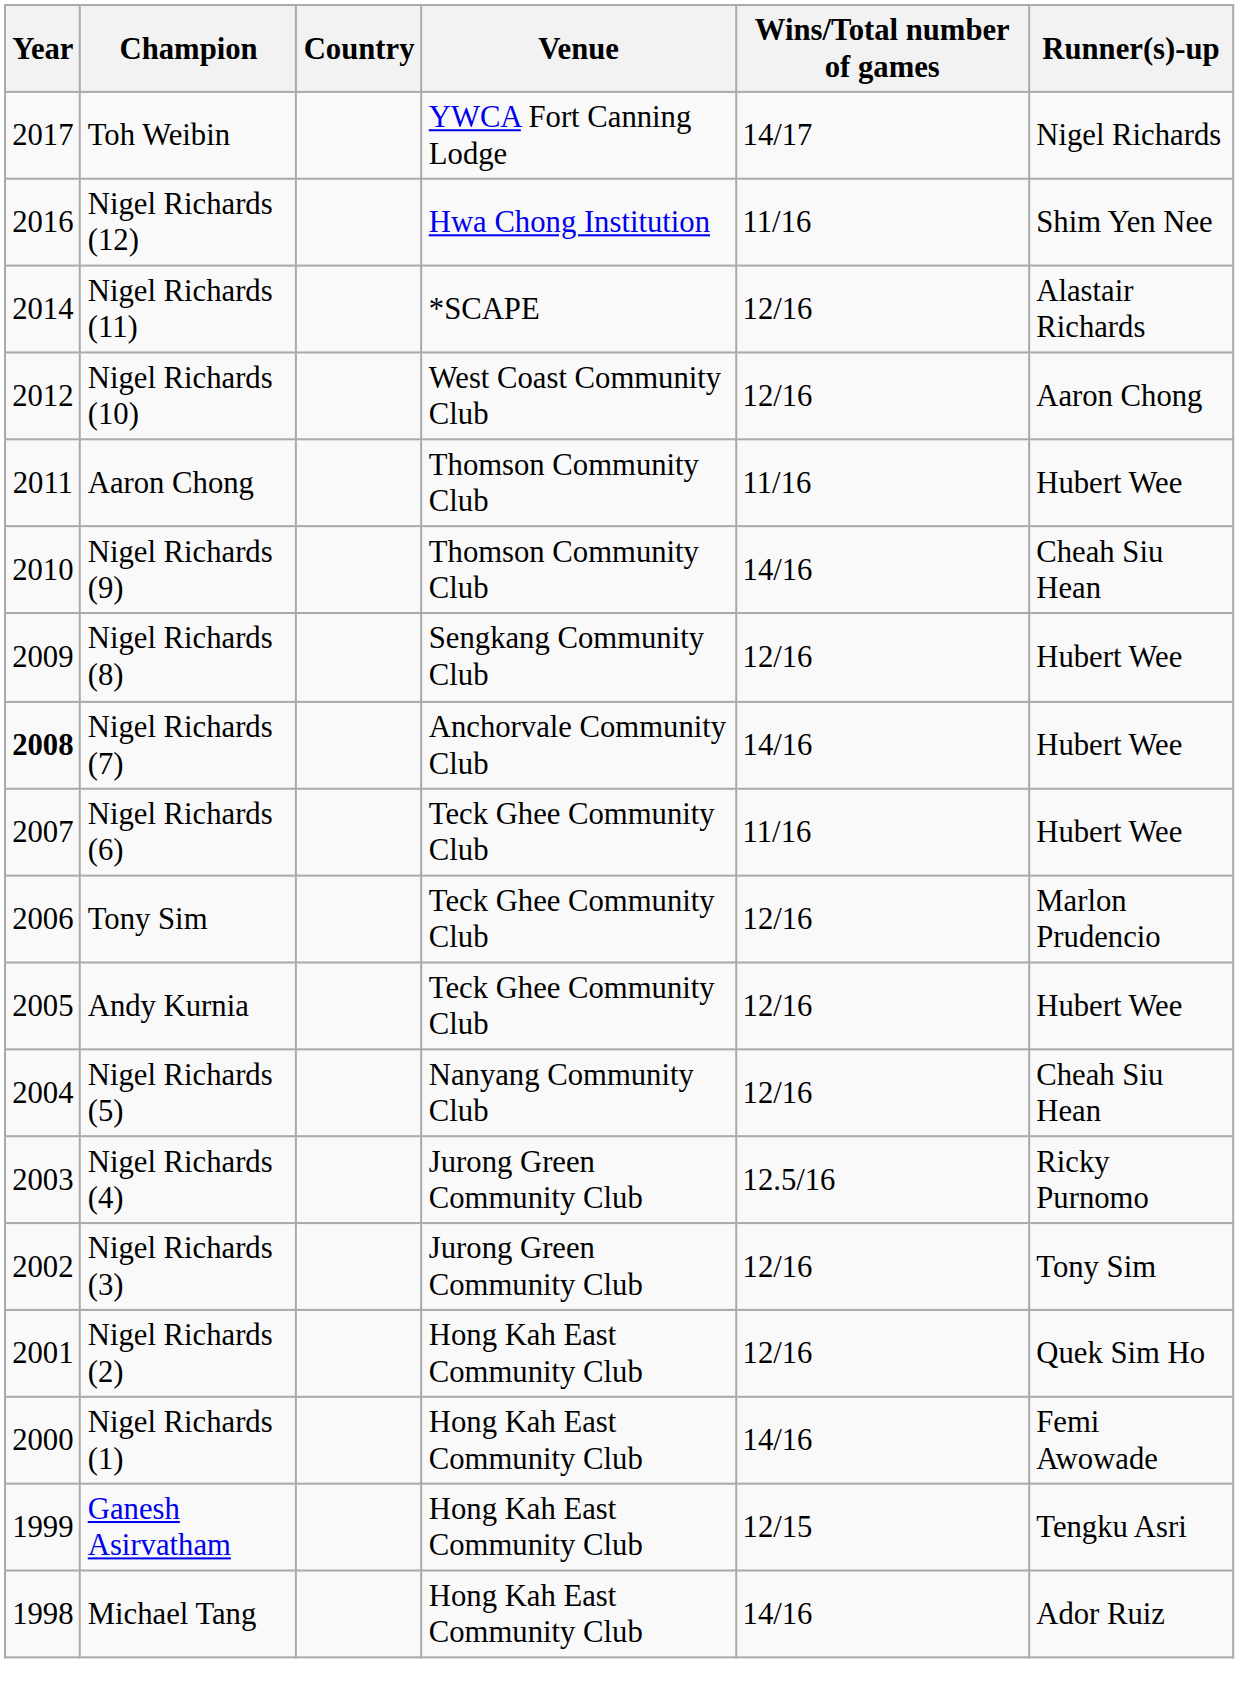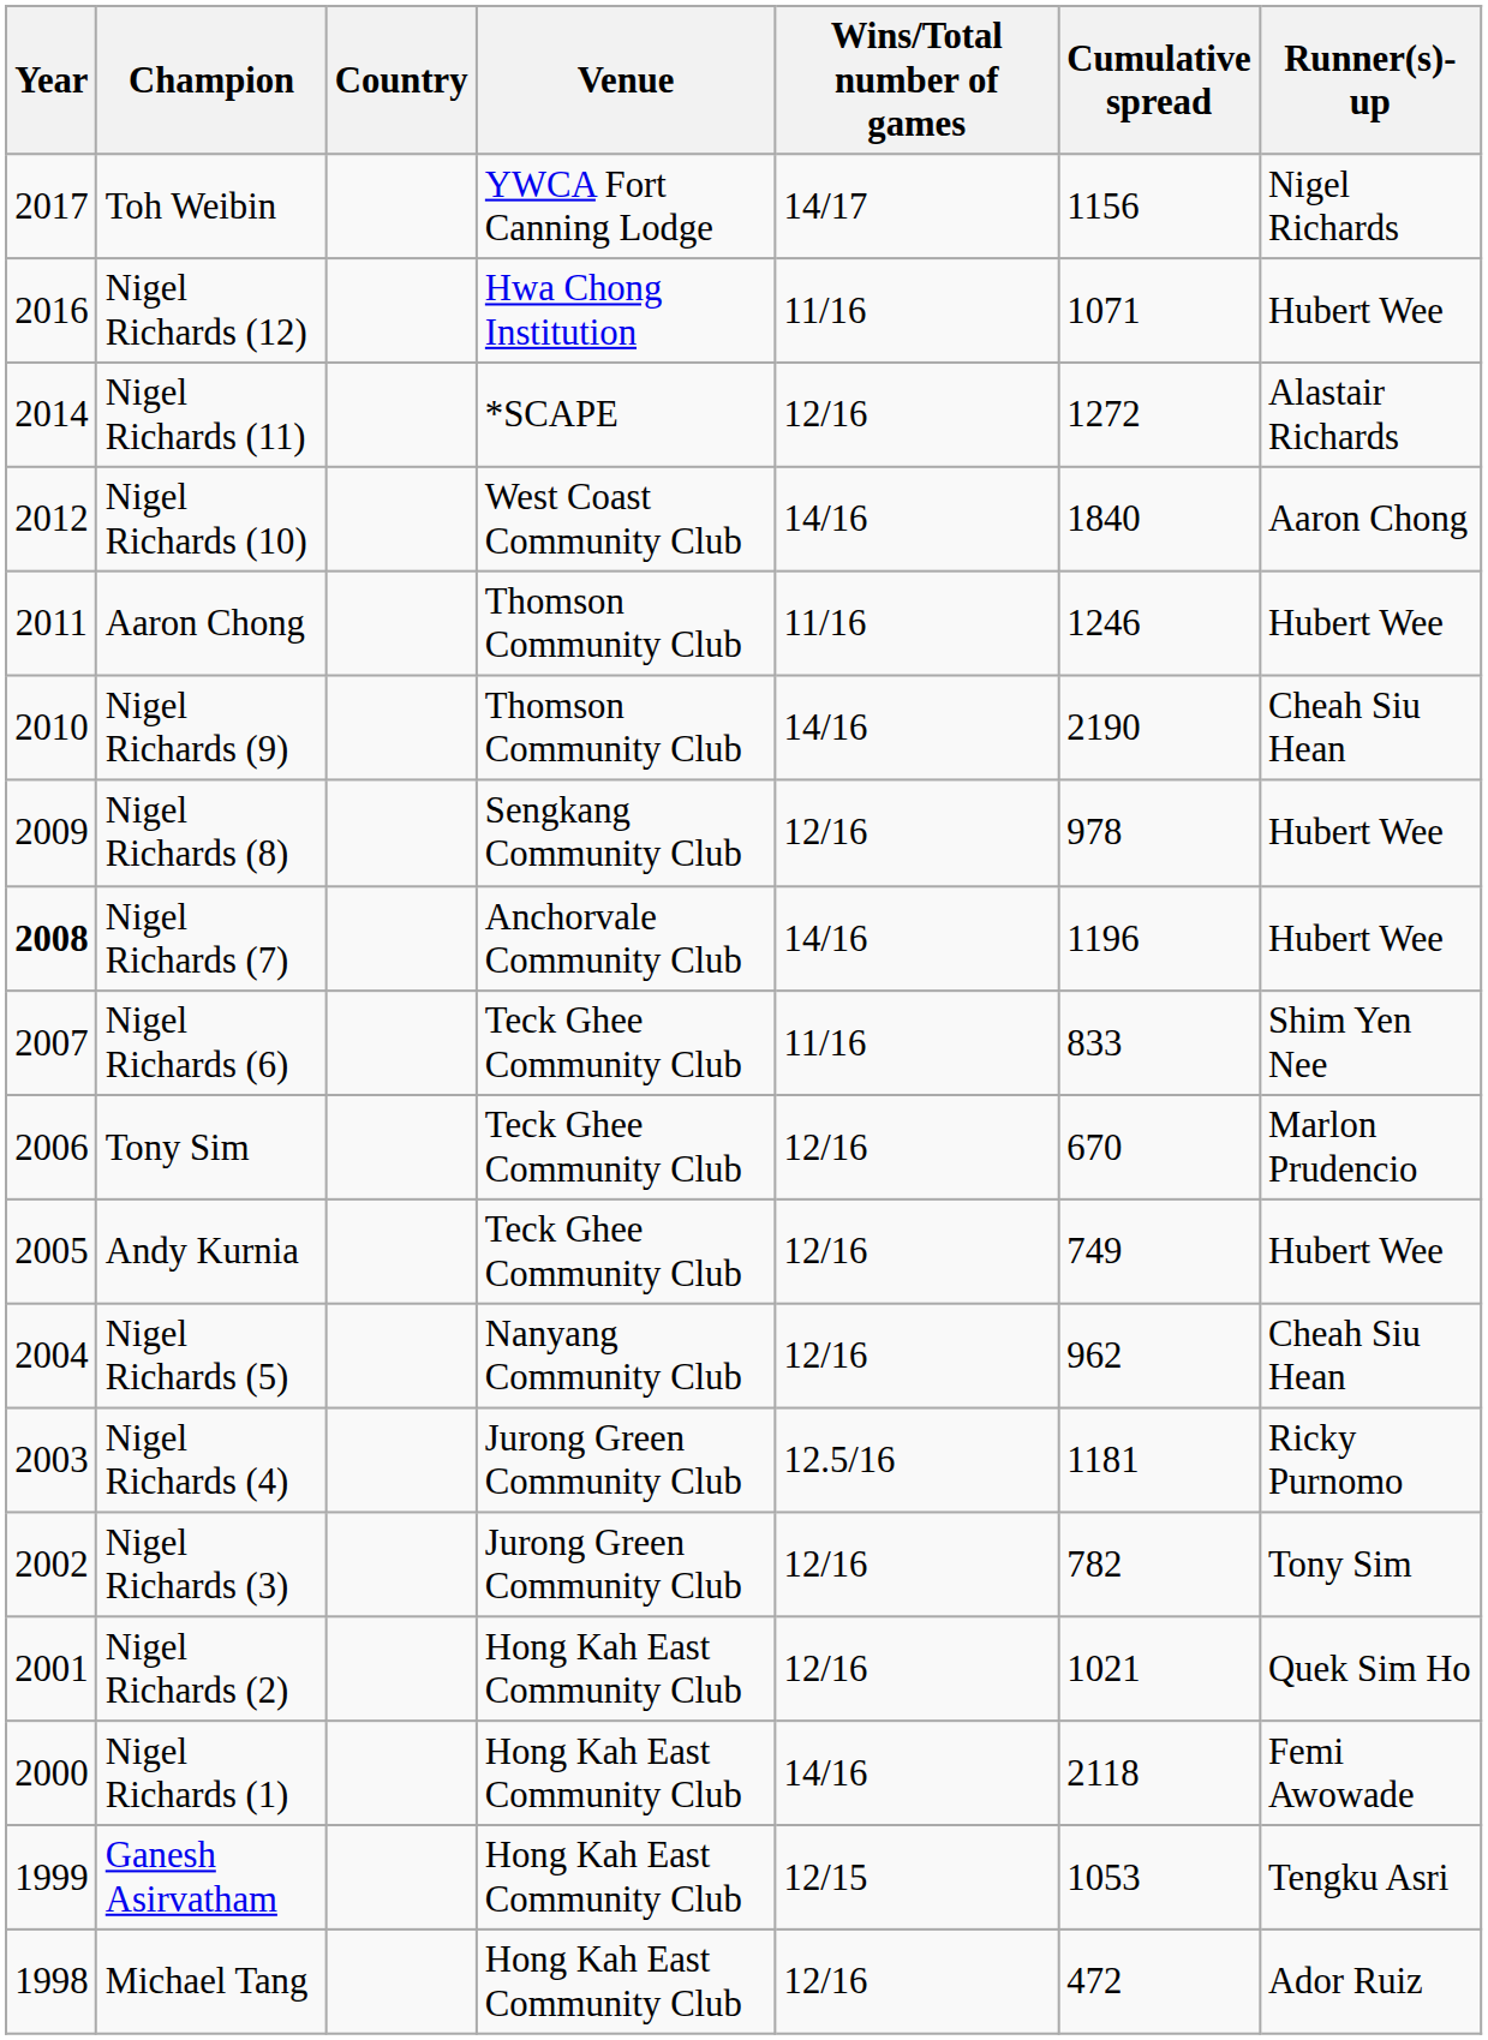+ column: Cumulative spread | 1156 | 1071 | 1272 | 1840 | 1246 | 2190 | 978 | 1196 | 833 | 670 | 749 | 962 | 1181 | 782 | 1021 | 2118 | 1053 | 472
Nigel Richards (12) | Runner(s)-up: Shim Yen Nee -> Hubert Wee
Nigel Richards (10) | Wins/Total number of games: 12/16 -> 14/16
Nigel Richards (6) | Runner(s)-up: Hubert Wee -> Shim Yen Nee
Michael Tang | Wins/Total number of games: 14/16 -> 12/16
